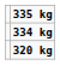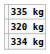rows swapped: 334 kg <-> 320 kg
